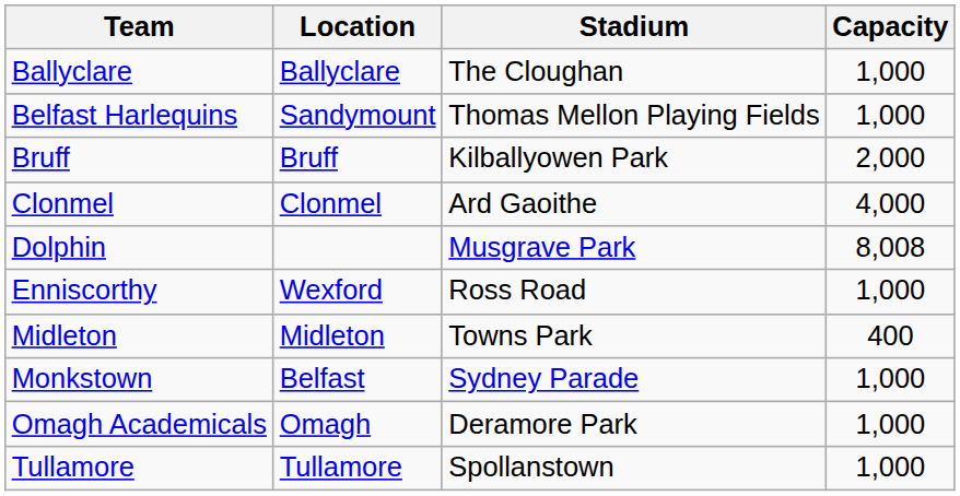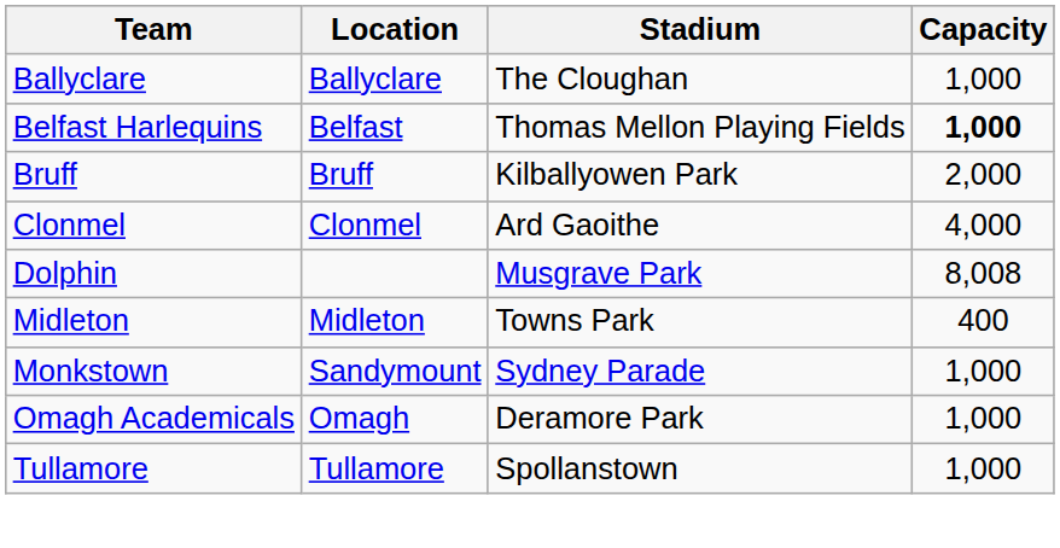Belfast Harlequins | Location: Sandymount -> Belfast
Belfast Harlequins | Capacity: normal -> bold
- row: Enniscorthy | Wexford | Ross Road | 1,000
Monkstown | Location: Belfast -> Sandymount
